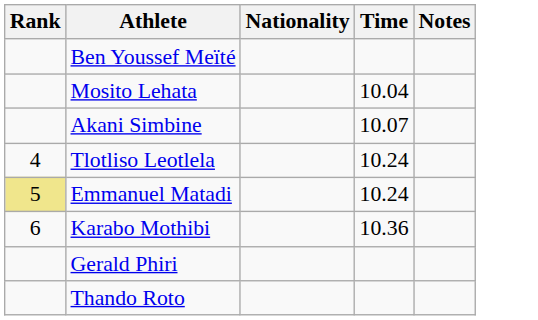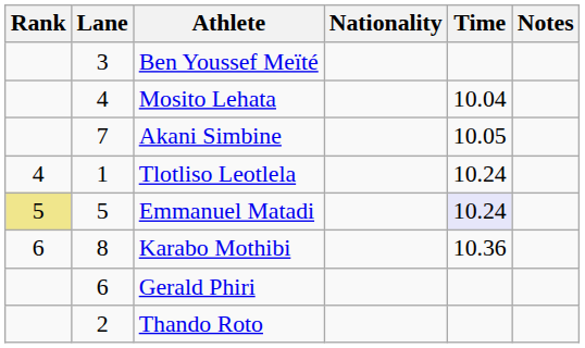+ column: Lane | 3 | 4 | 7 | 1 | 5 | 8 | 6 | 2
Akani Simbine | Time: 10.07 -> 10.05
Emmanuel Matadi | Time: no background -> lavender background
